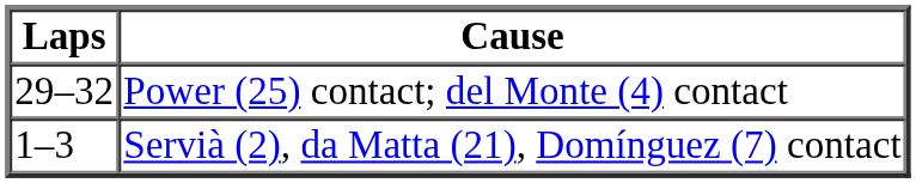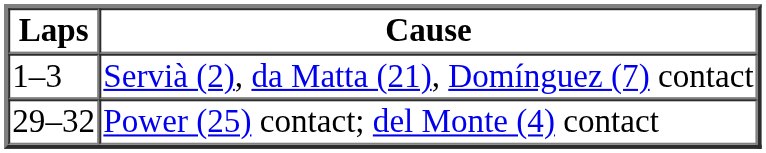rows swapped: Servià (2), da Matta (21), Domínguez (7) contact <-> Power (25) contact; del Monte (4) contact
